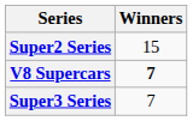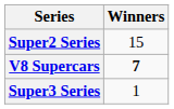Super3 Series | Winners: 7 -> 1
